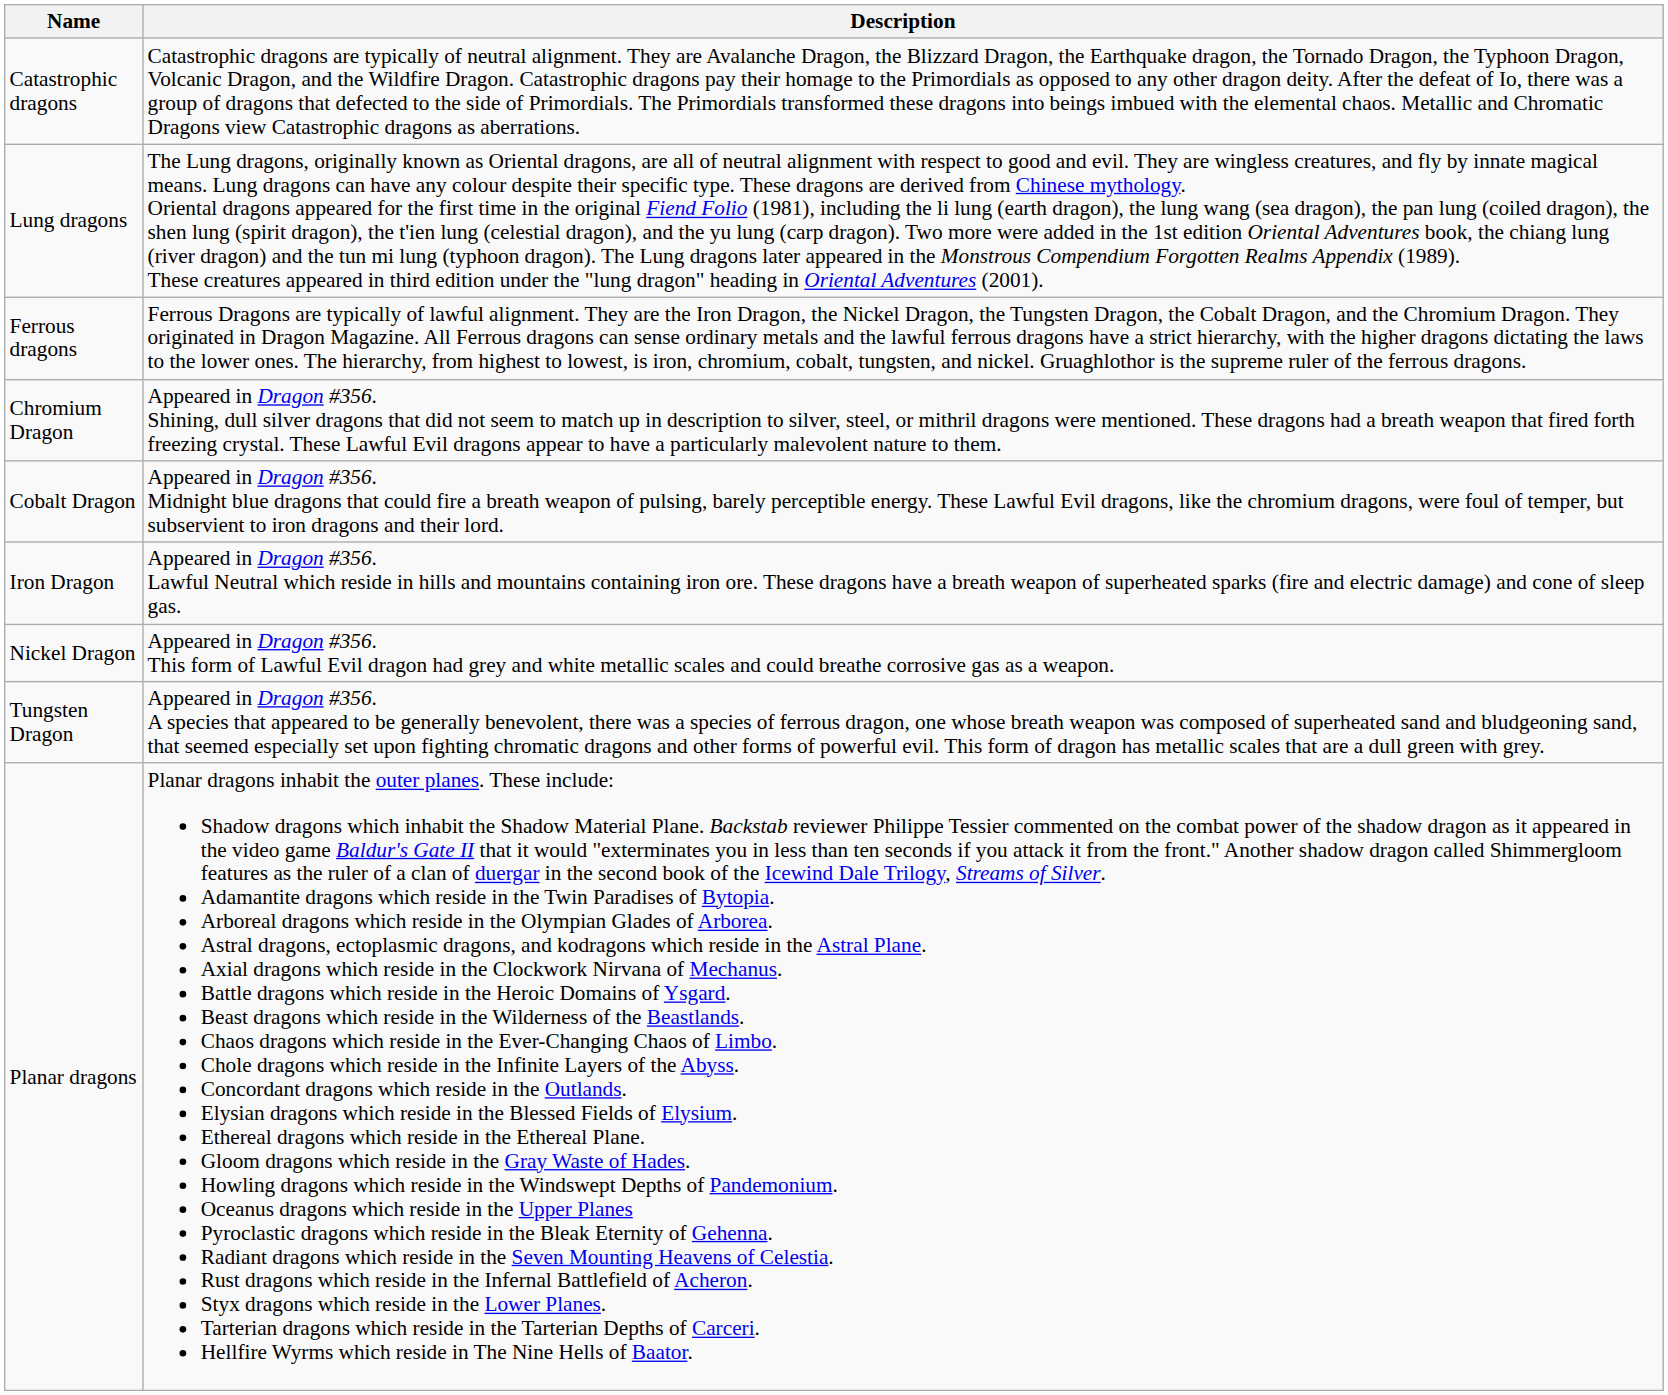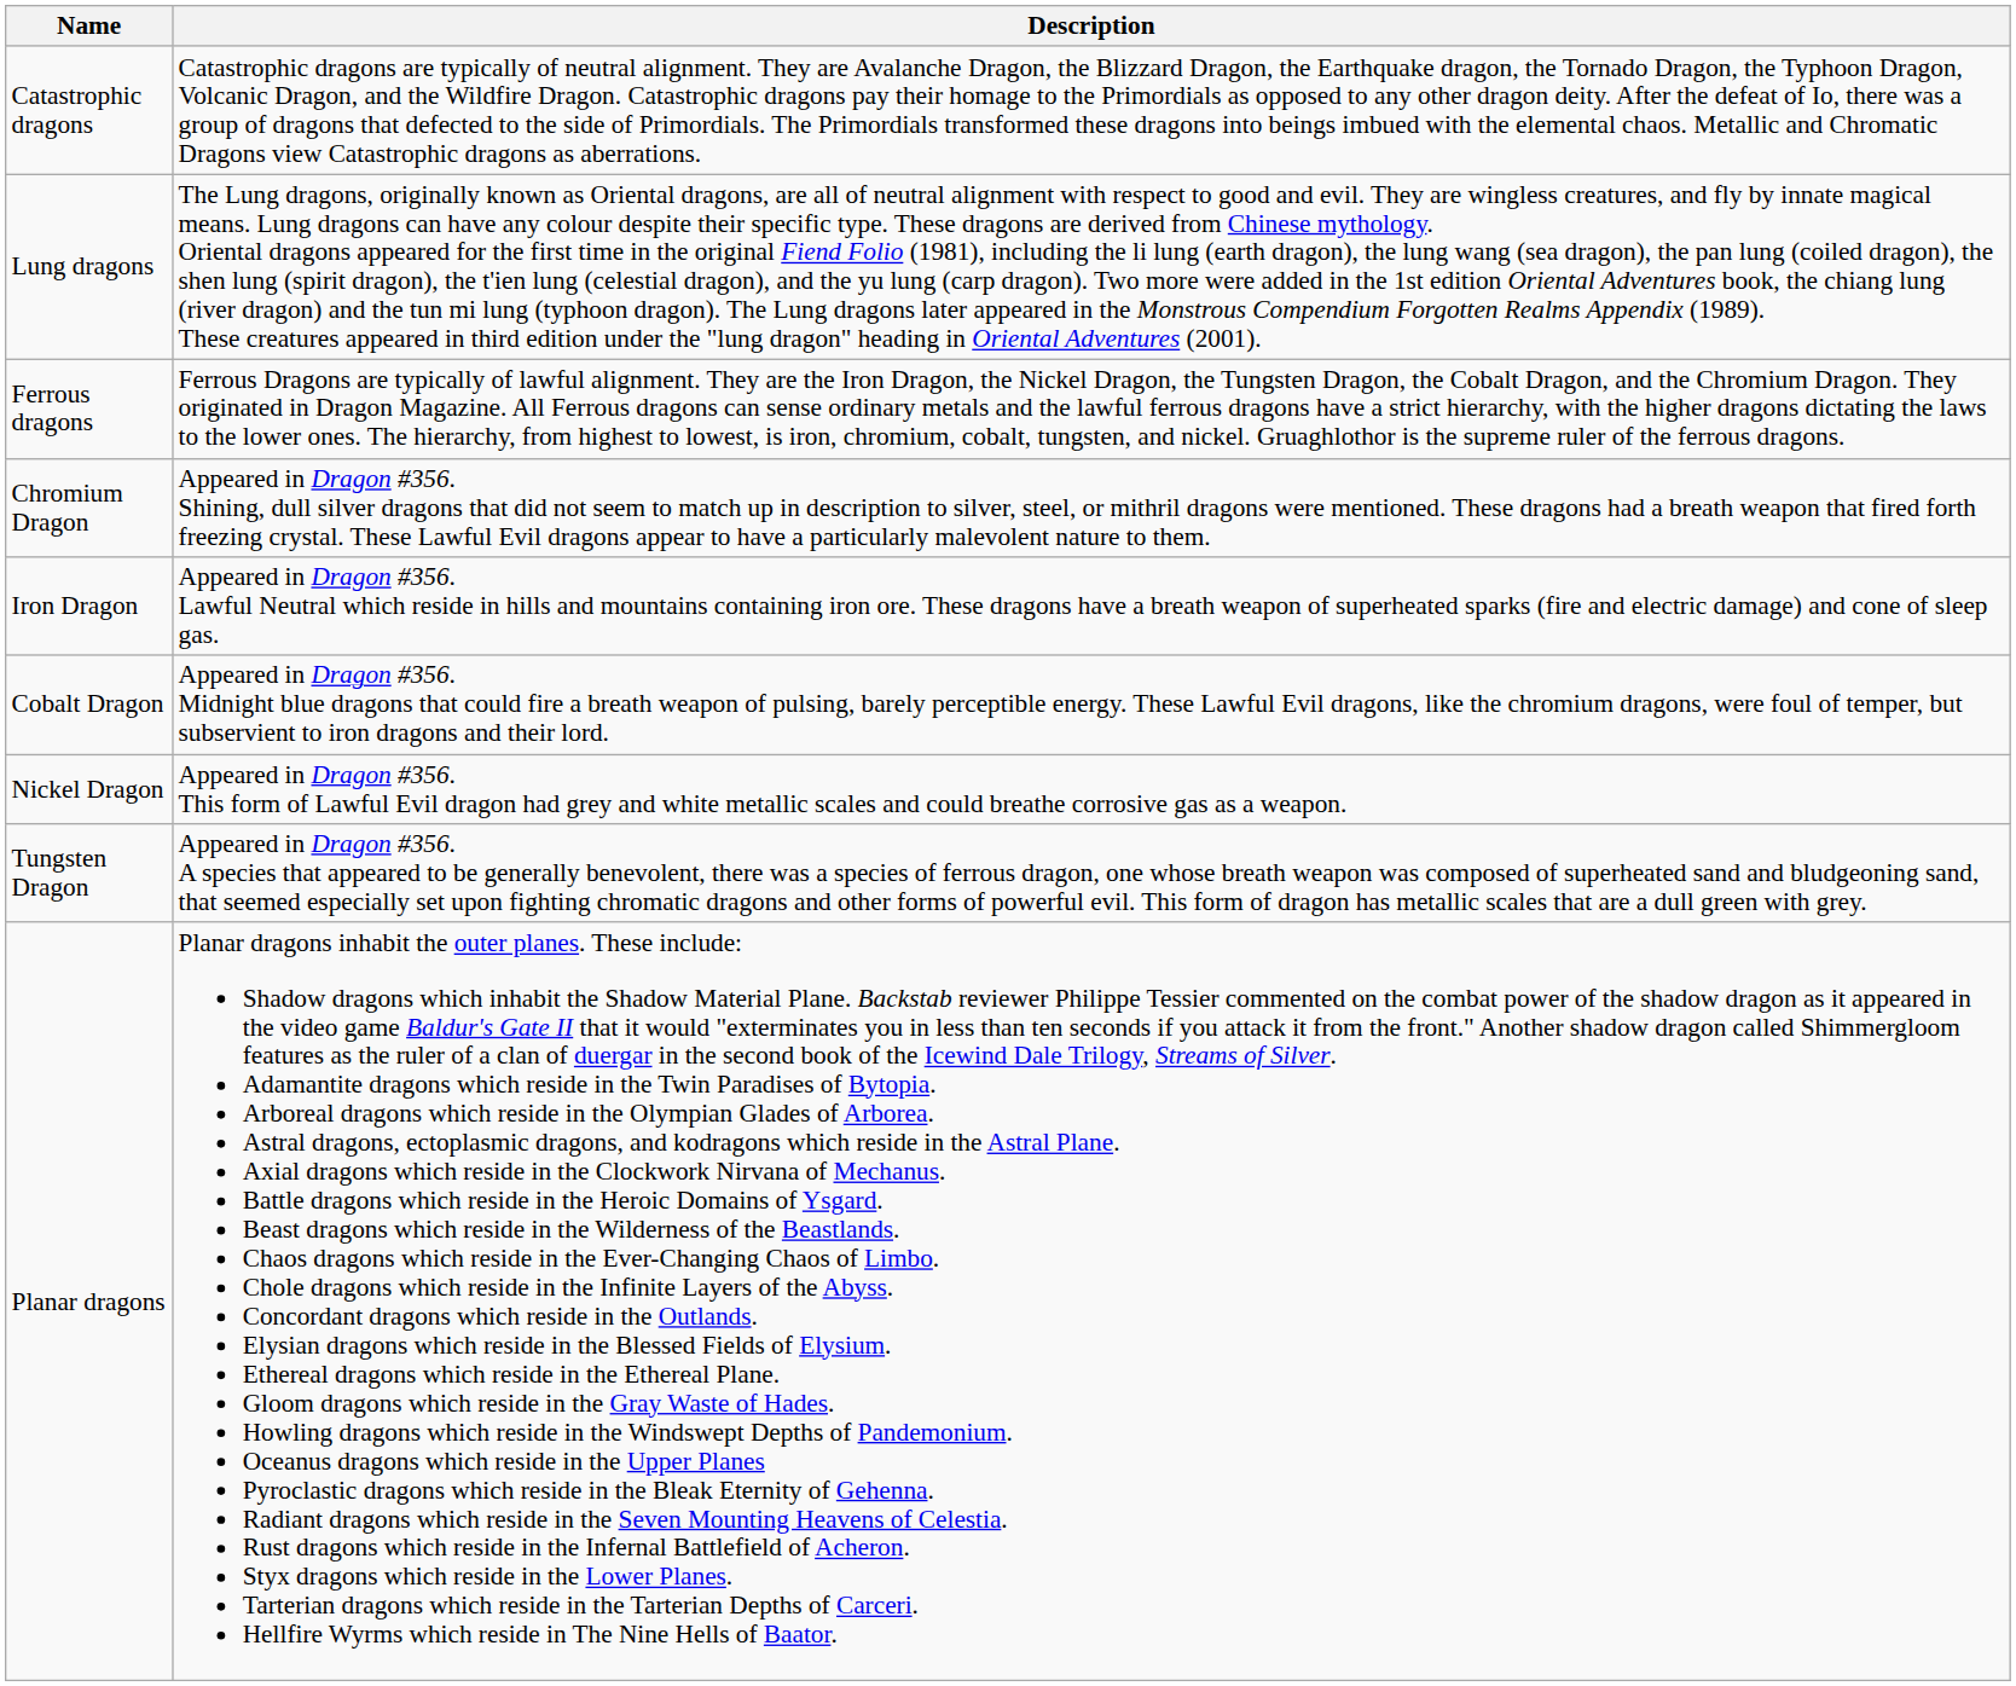rows swapped: Cobalt Dragon <-> Iron Dragon
